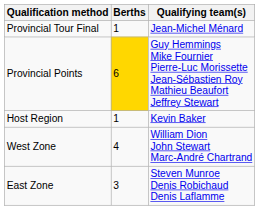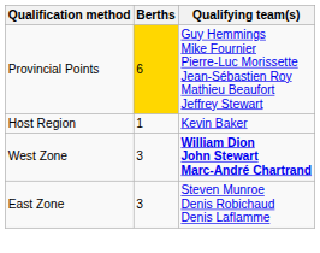- row: Provincial Tour Final | 1 | Jean-Michel Ménard
West Zone | Berths: 4 -> 3
West Zone | Qualifying team(s): normal -> bold
